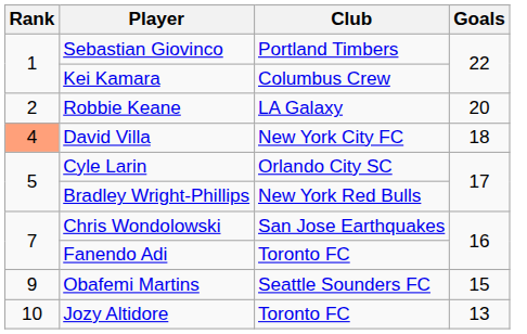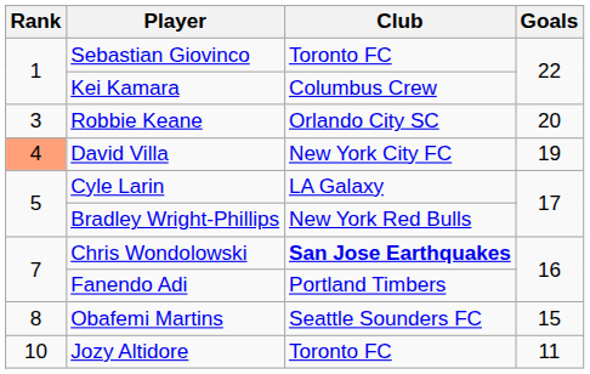Sebastian Giovinco | Club: Portland Timbers -> Toronto FC
Robbie Keane | Rank: 2 -> 3
Robbie Keane | Club: LA Galaxy -> Orlando City SC
David Villa | Goals: 18 -> 19
Cyle Larin | Club: Orlando City SC -> LA Galaxy
Chris Wondolowski | Club: normal -> bold
Fanendo Adi | Club: Toronto FC -> Portland Timbers
Obafemi Martins | Rank: 9 -> 8
Jozy Altidore | Goals: 13 -> 11
